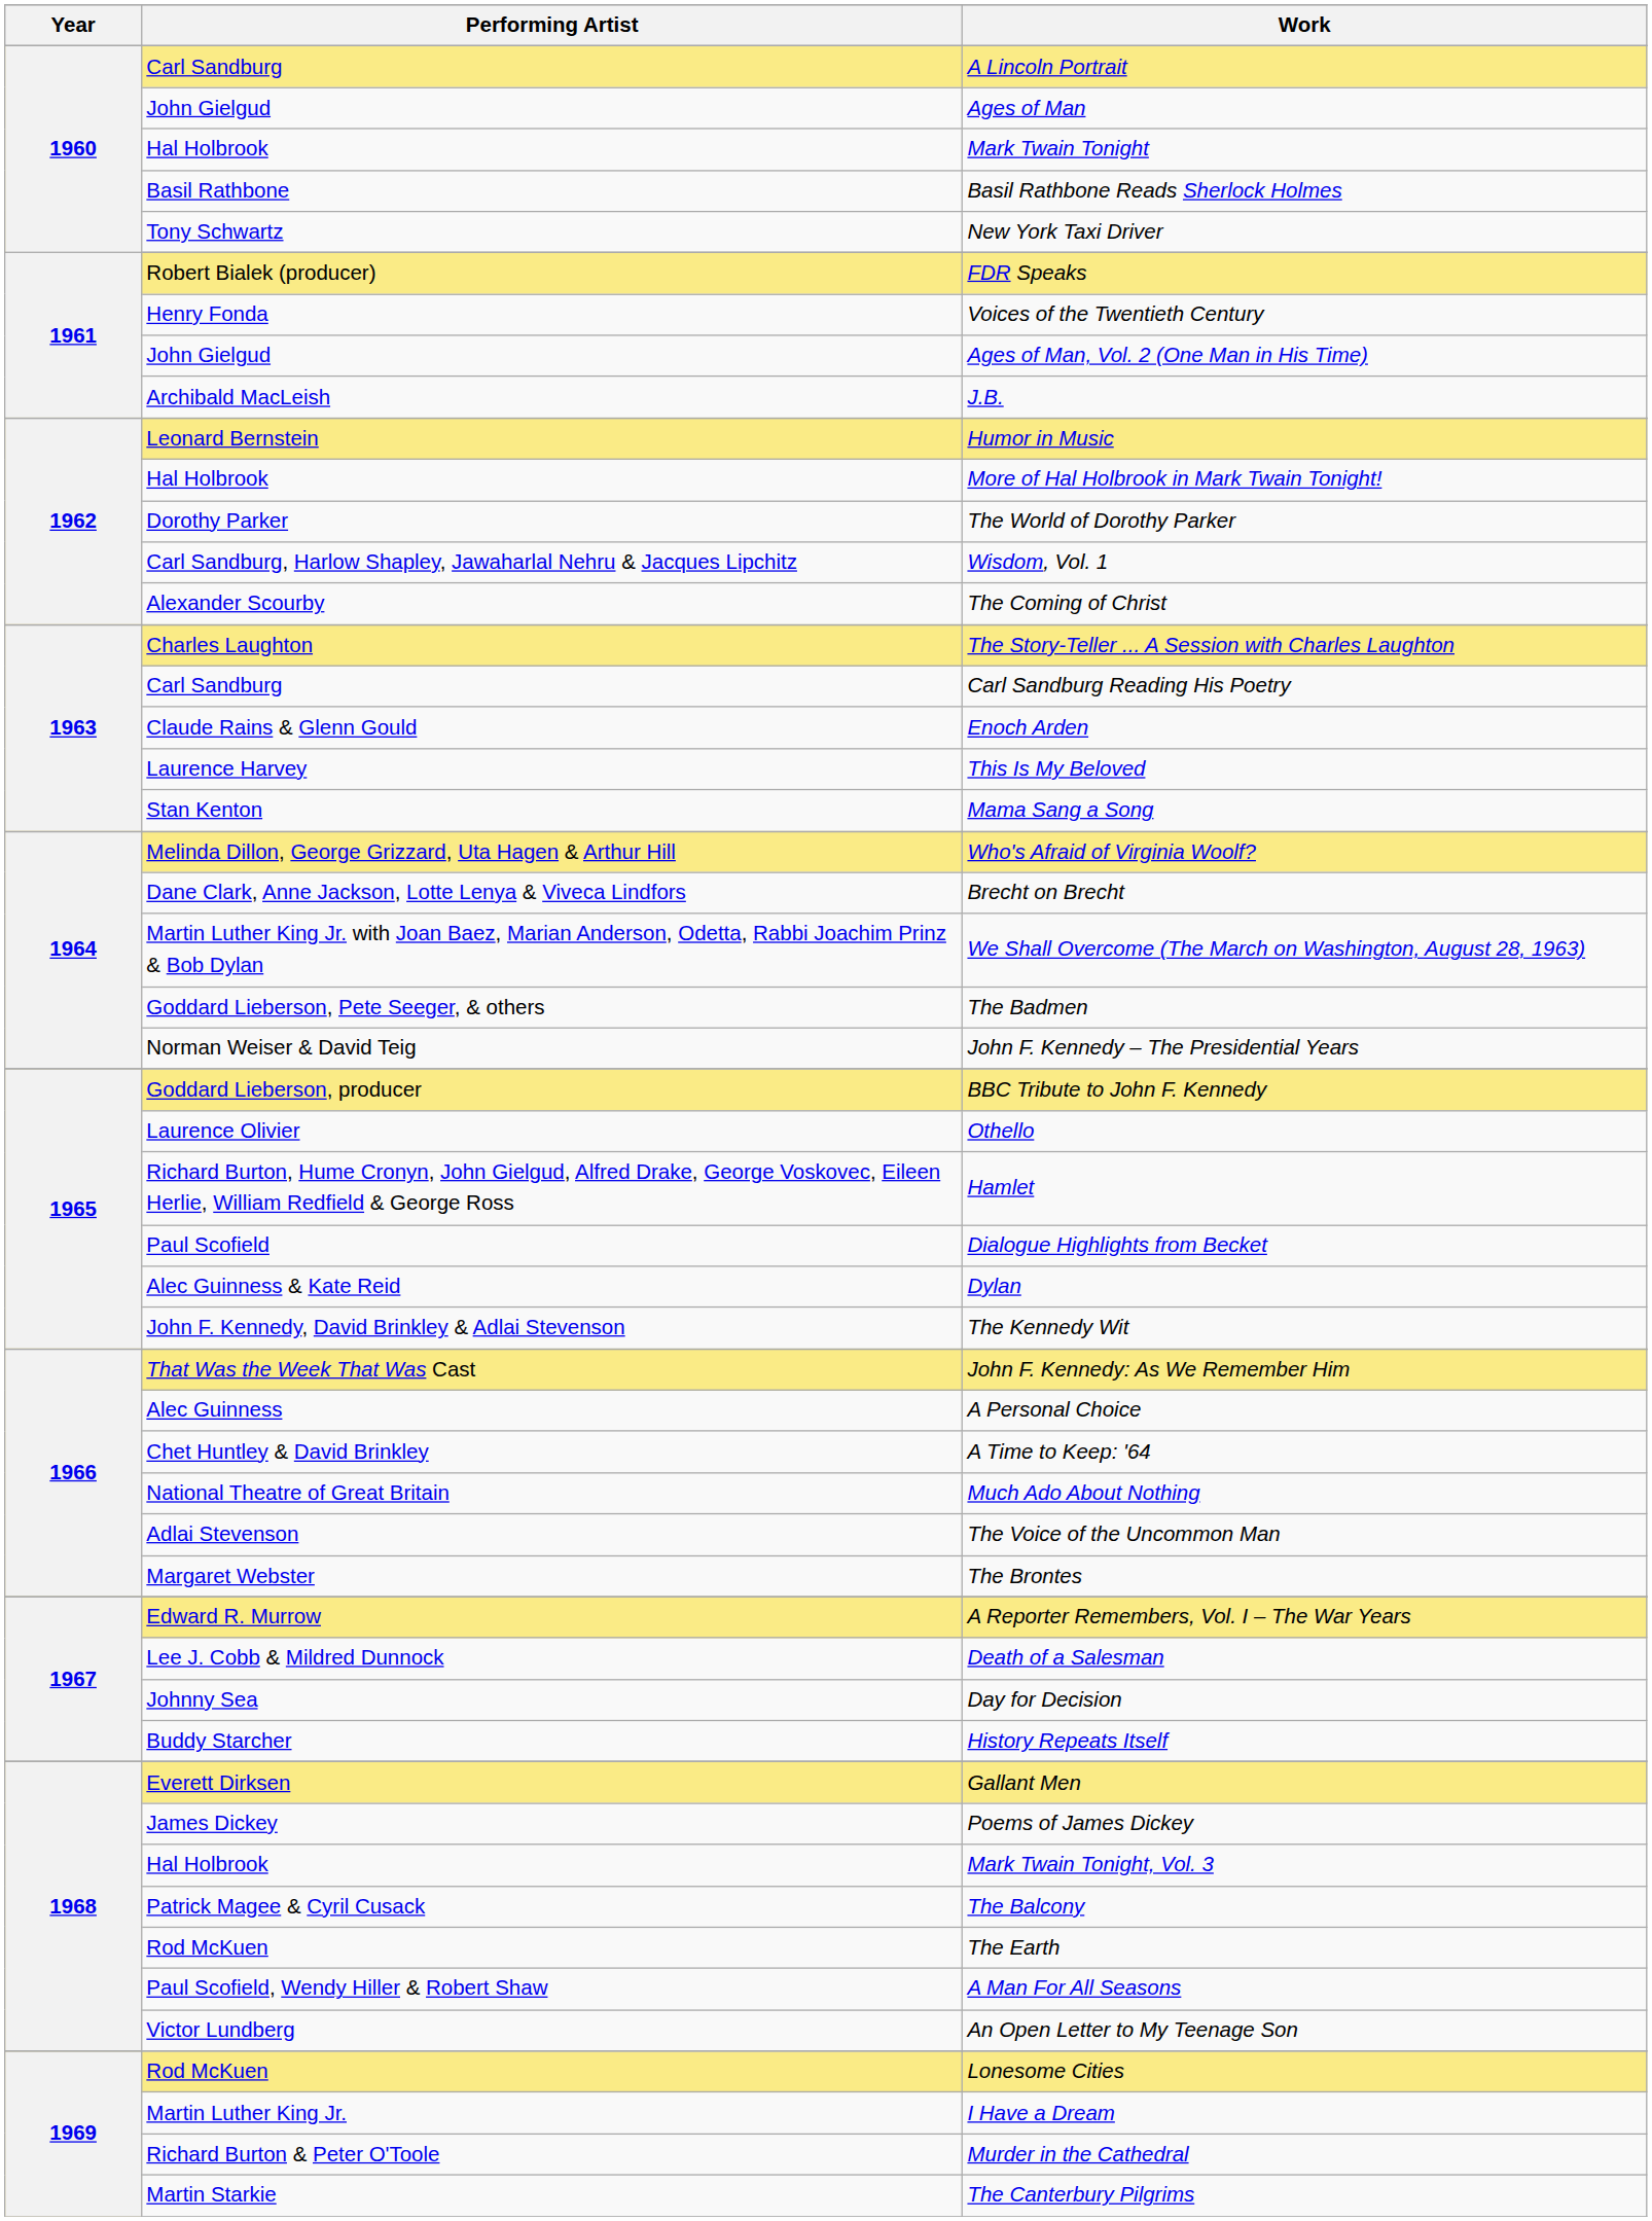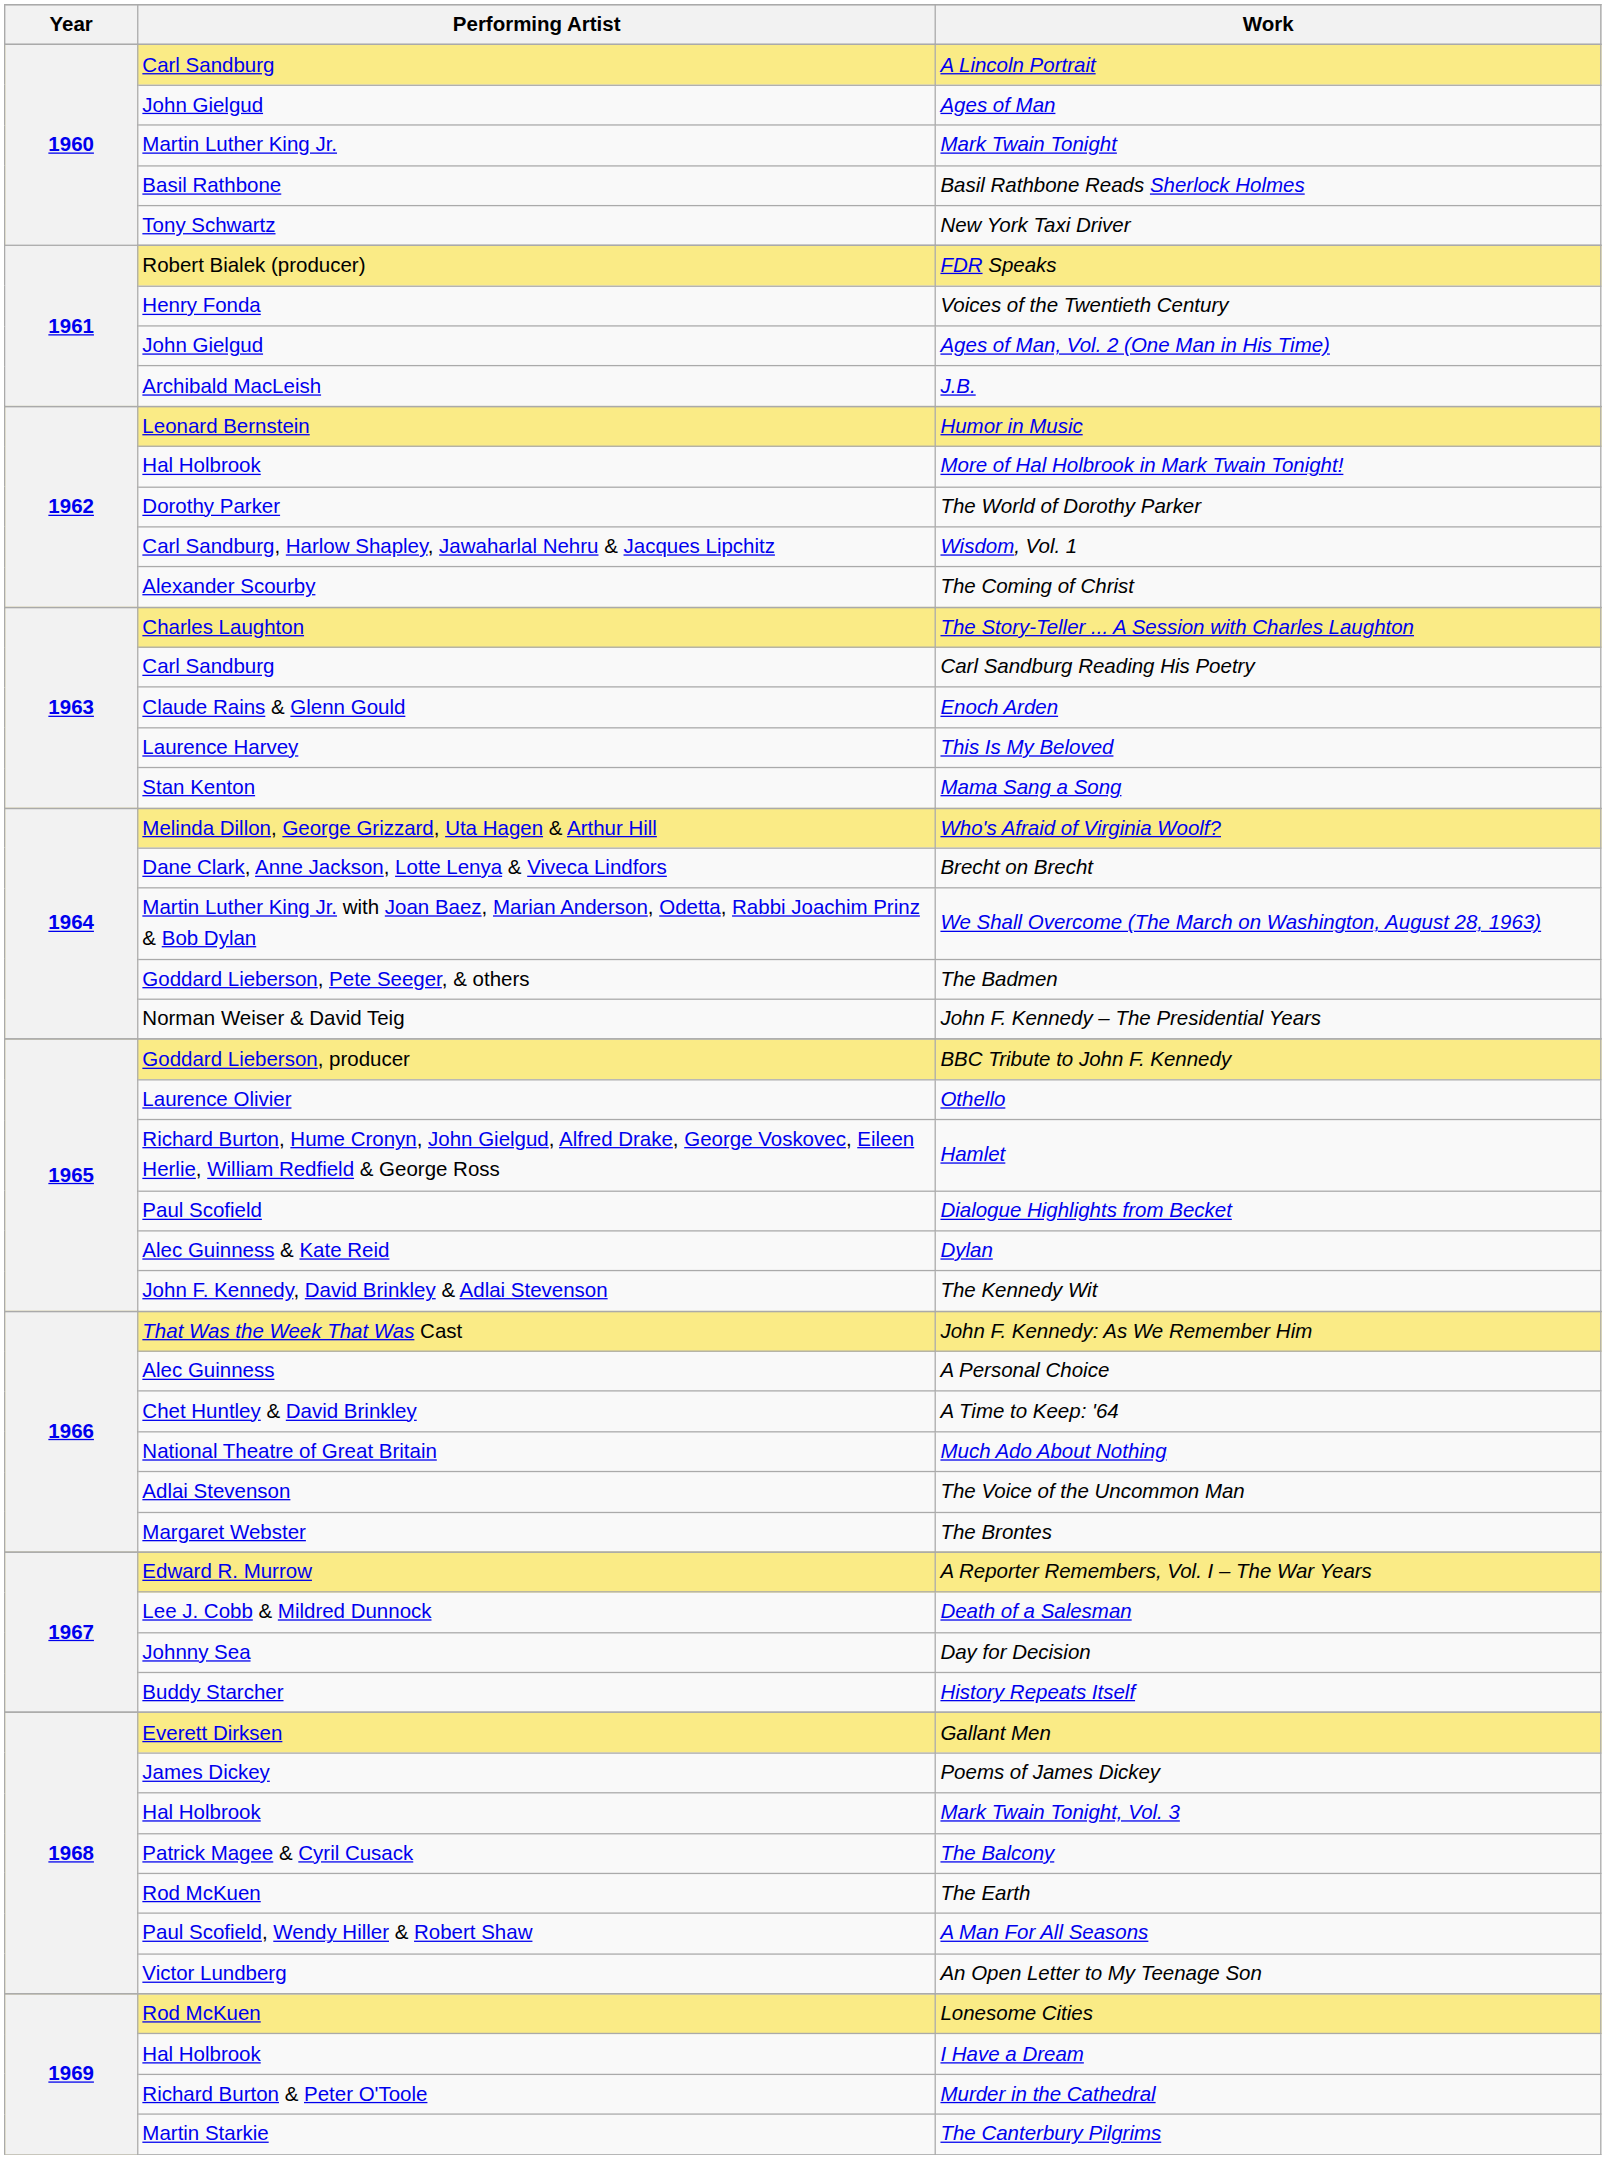Mark Twain Tonight | Performing Artist: Hal Holbrook -> Martin Luther King Jr.
I Have a Dream | Performing Artist: Martin Luther King Jr. -> Hal Holbrook
